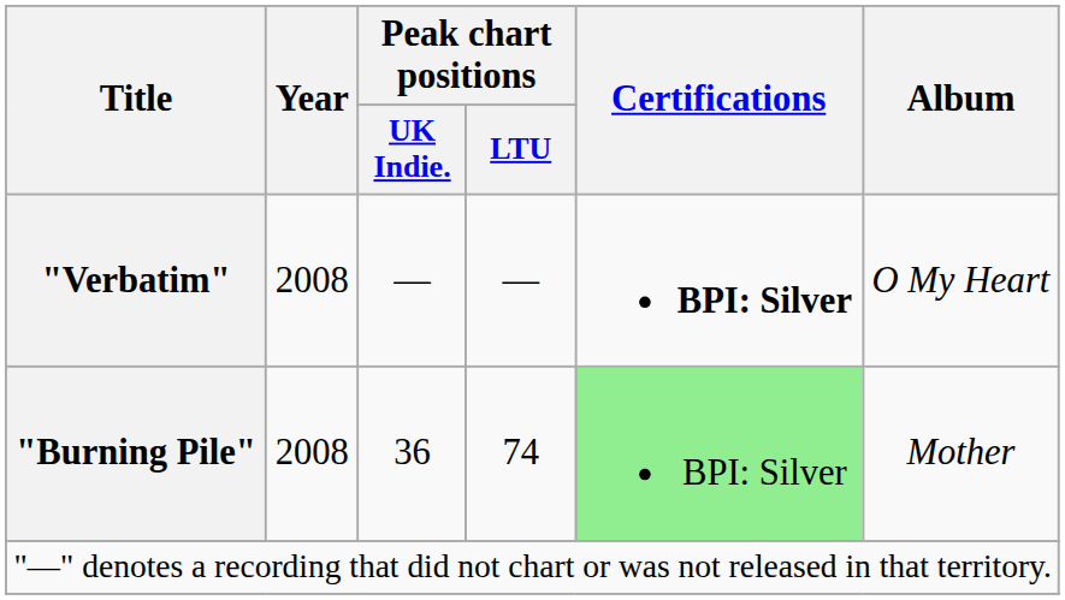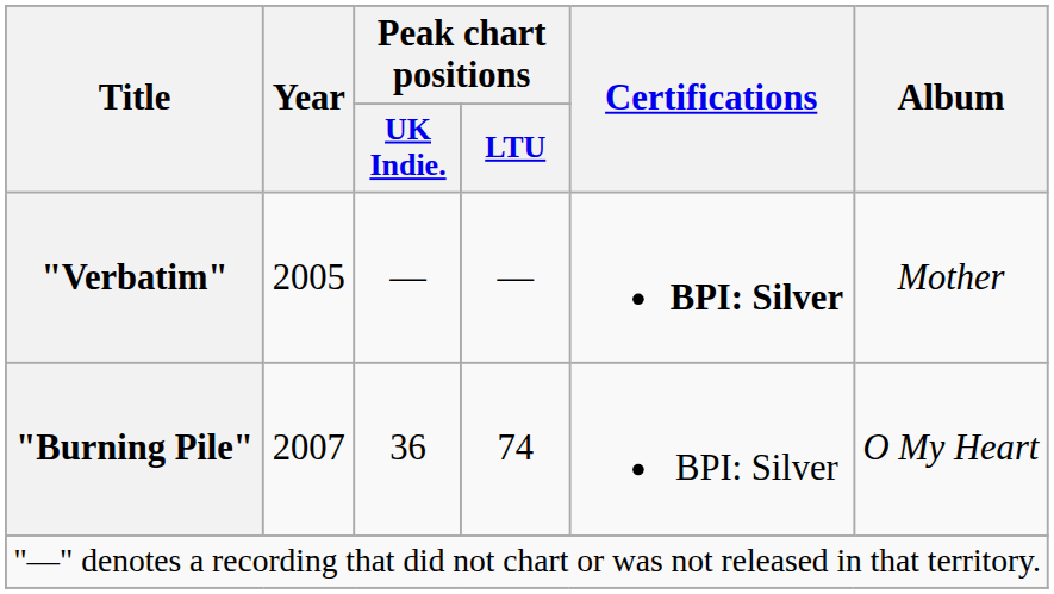"Verbatim" | Year: 2008 -> 2005
"Verbatim" | Album: O My Heart -> Mother
"Burning Pile" | Year: 2008 -> 2007
"Burning Pile" | Certifications: lightgreen background -> no background
"Burning Pile" | Album: Mother -> O My Heart
